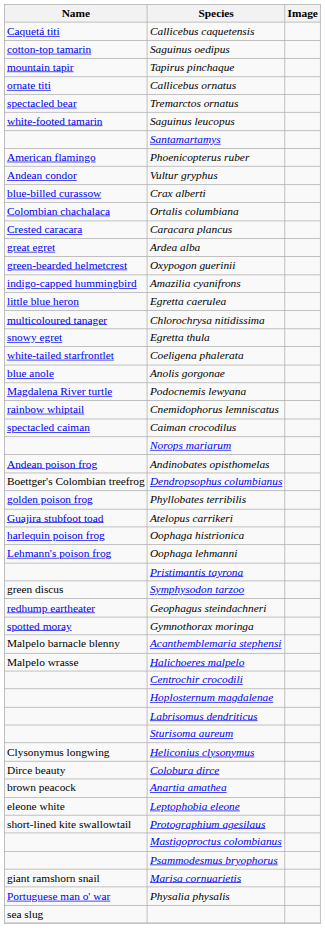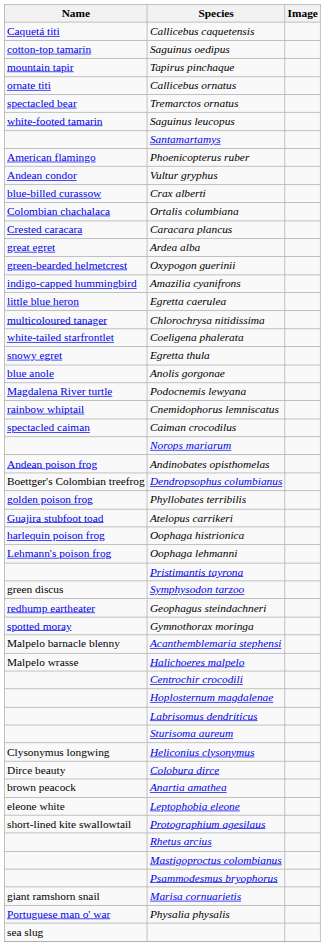rows swapped: Egretta thula <-> Coeligena phalerata
+ row: Rhetus arcius
